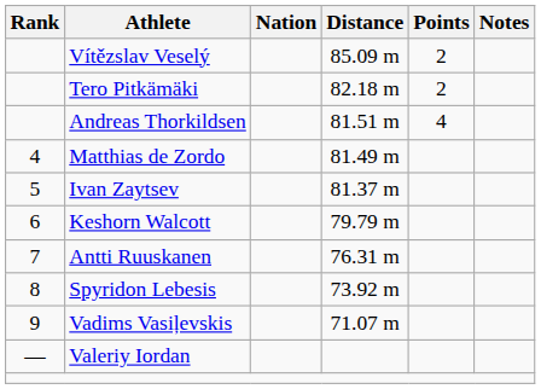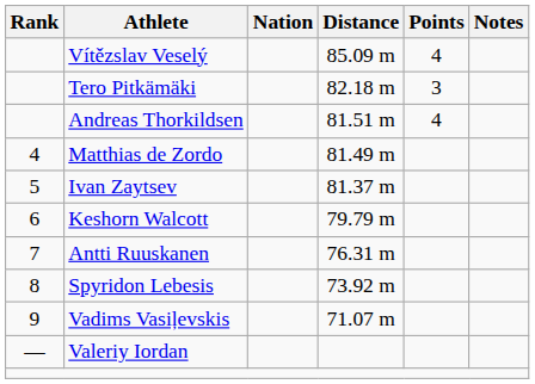Vítězslav Veselý | Points: 2 -> 4
Tero Pitkämäki | Points: 2 -> 3
